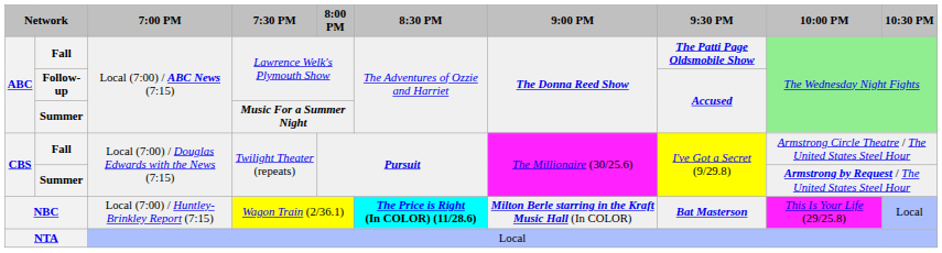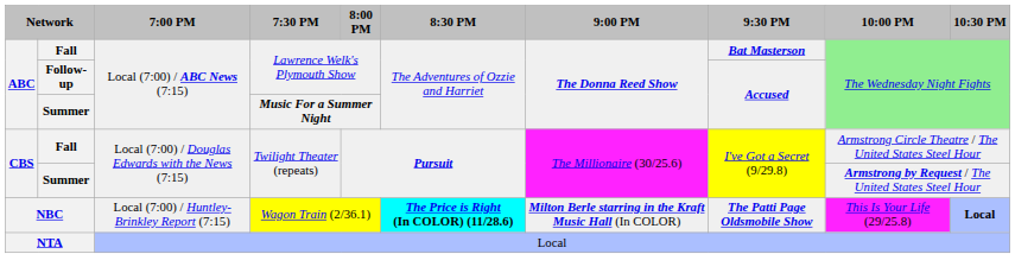Fall / Lawrence Welk's Plymouth Show | 9:30 PM: The Patti Page Oldsmobile Show -> Bat Masterson
NBC | 9:30 PM: Bat Masterson -> The Patti Page Oldsmobile Show
NBC | 10:30 PM: normal -> bold
